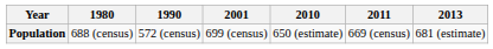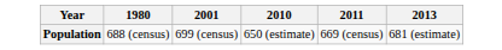- column: 1990 | 572 (census)
